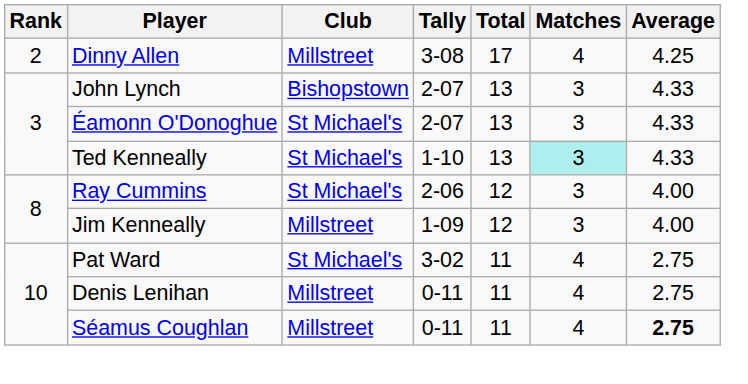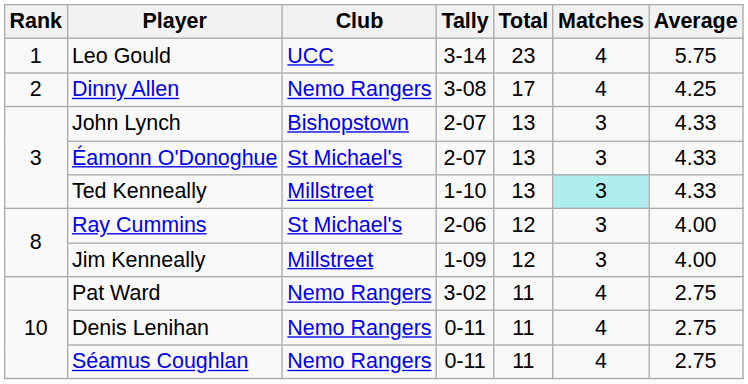+ row: 1 | Leo Gould | UCC | 3-14 | 23 | 4 | 5.75
Dinny Allen | Club: Millstreet -> Nemo Rangers
Ted Kenneally | Club: St Michael's -> Millstreet
Pat Ward | Club: St Michael's -> Nemo Rangers
Denis Lenihan | Club: Millstreet -> Nemo Rangers
Séamus Coughlan | Club: Millstreet -> Nemo Rangers
Séamus Coughlan | Average: bold -> normal
